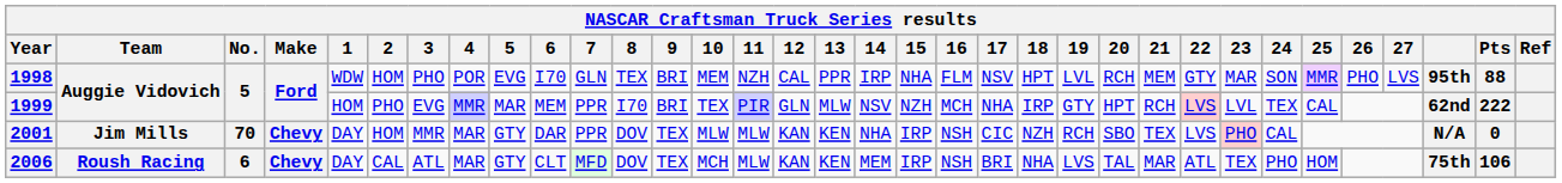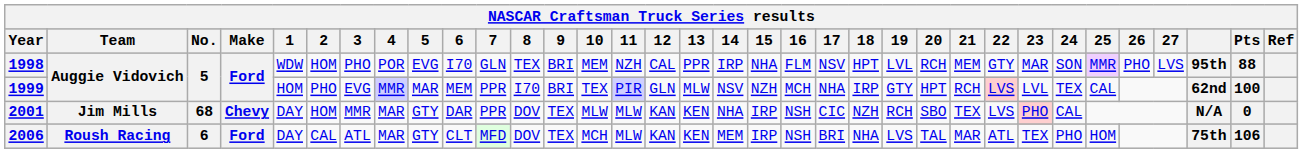1999 | Pts: 222 -> 100
2001 | No.: 70 -> 68
2006 | Make: Chevy -> Ford
